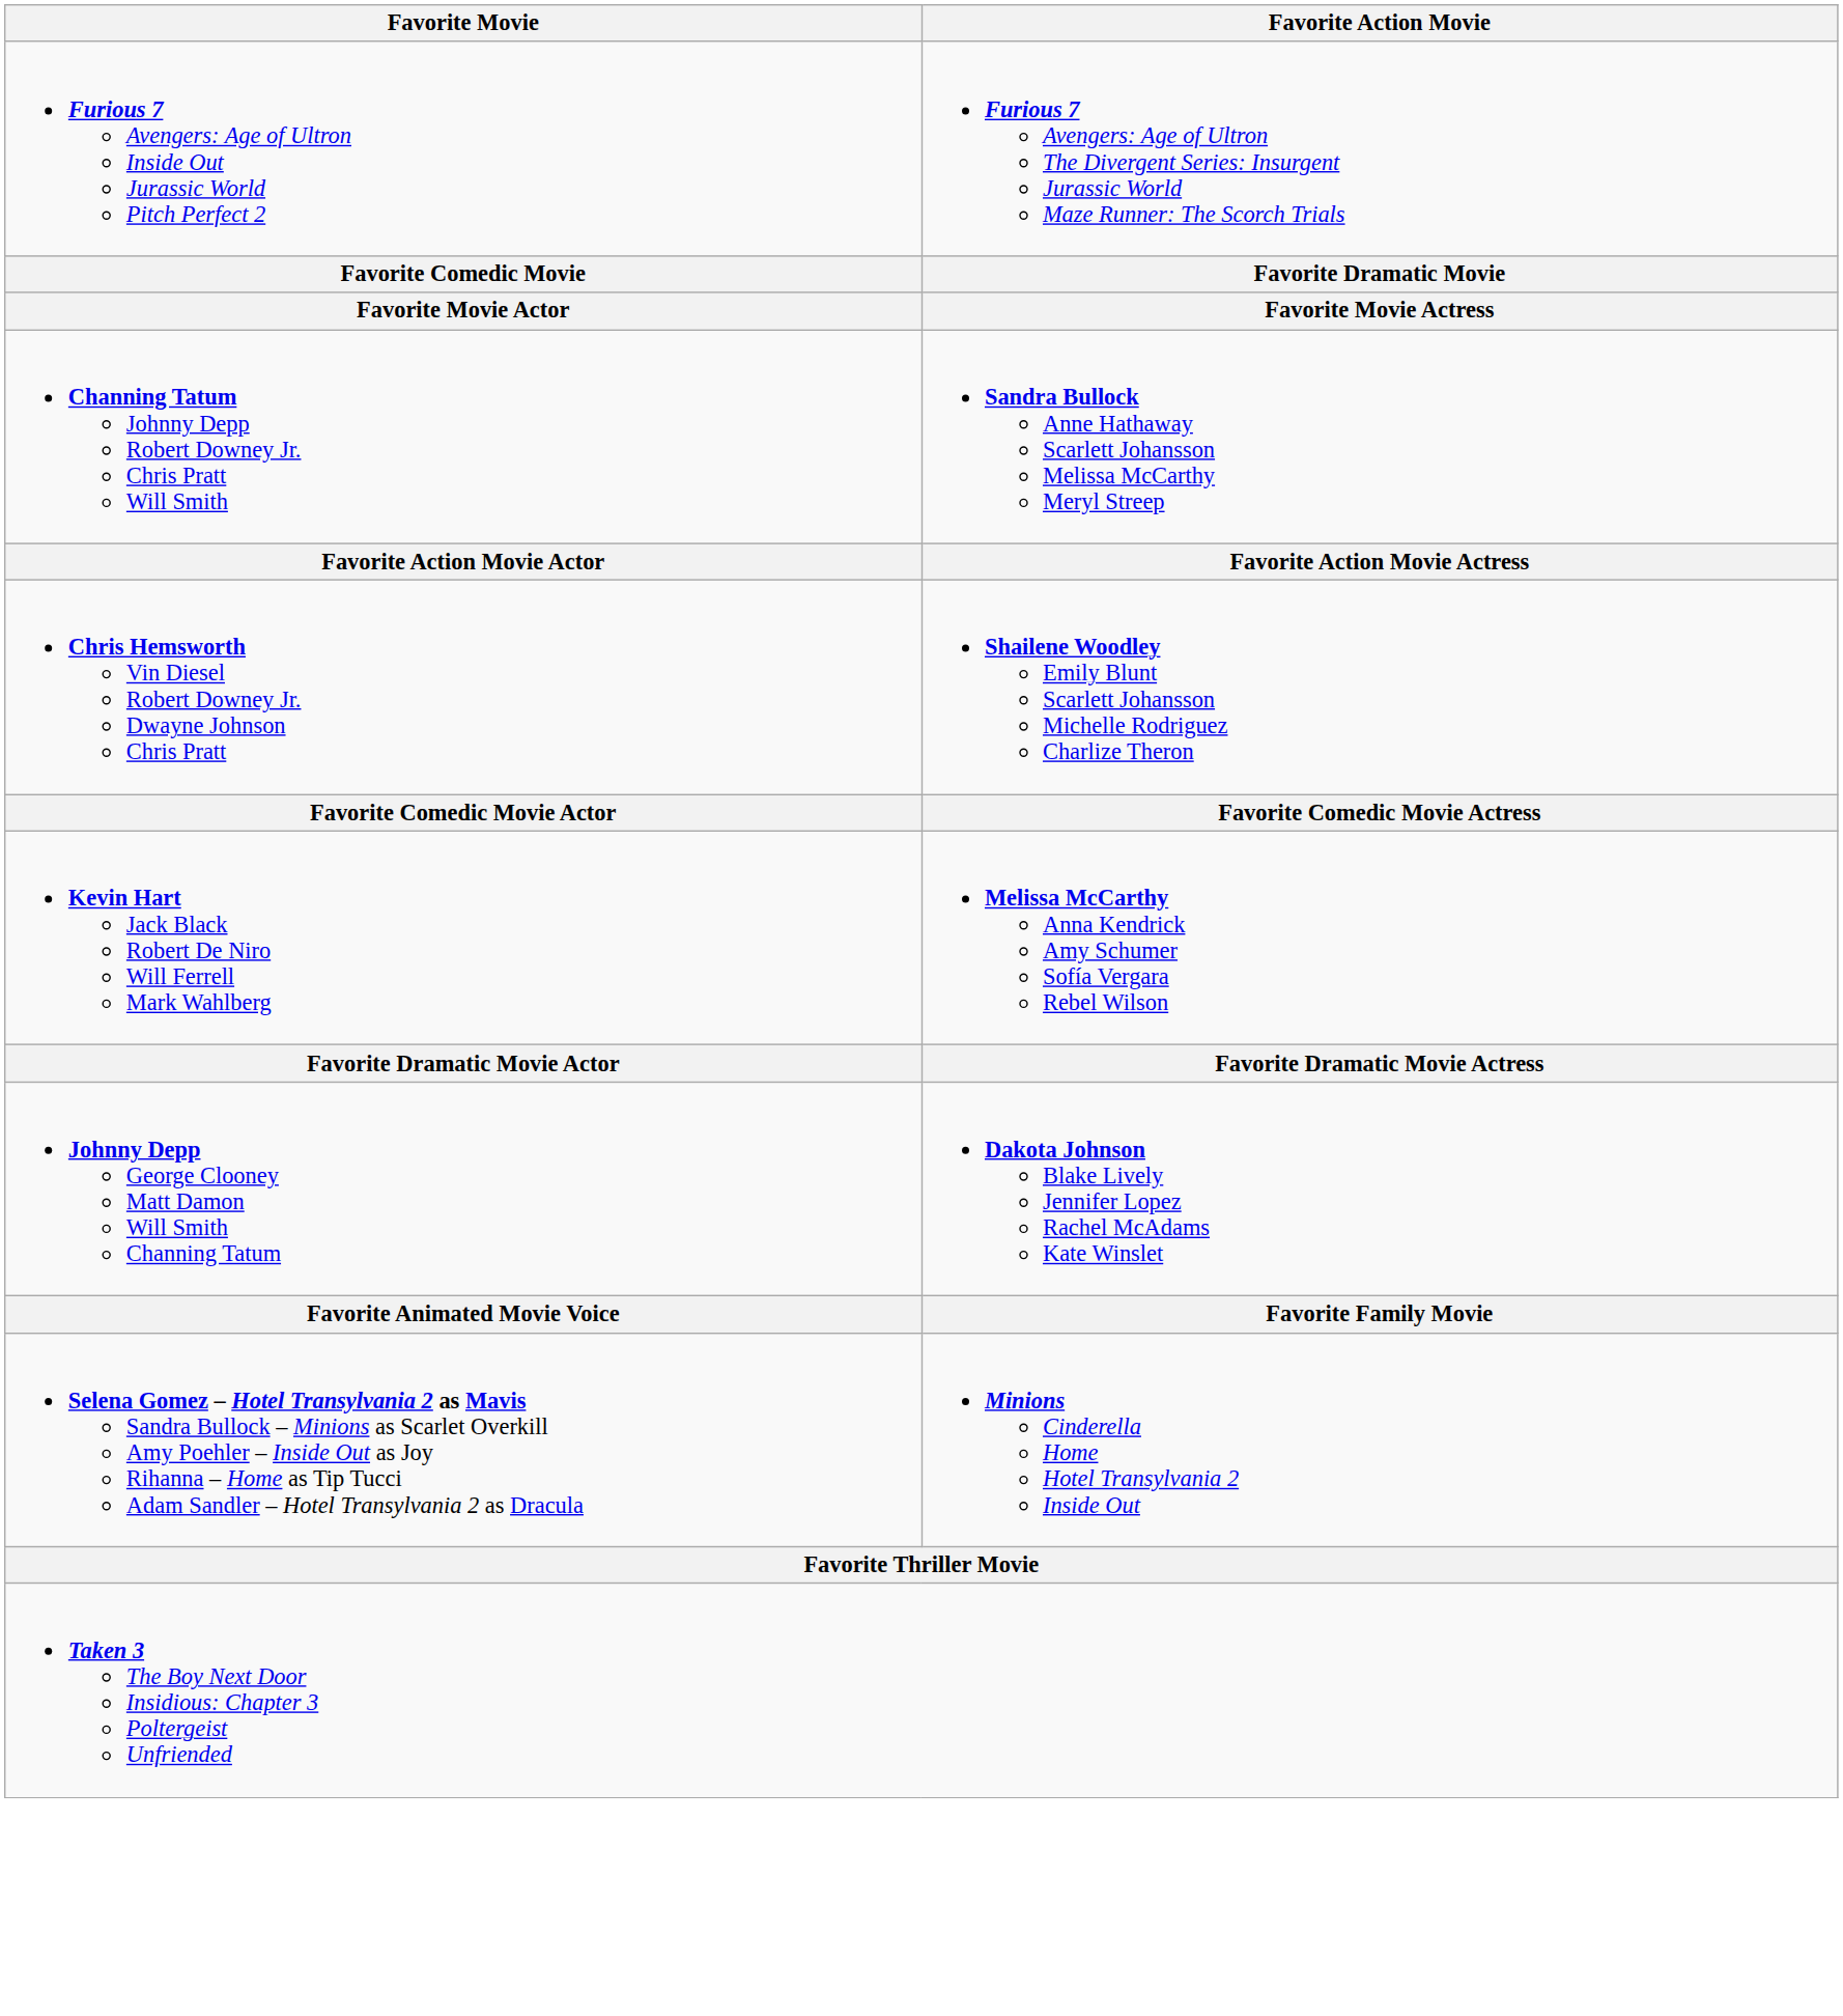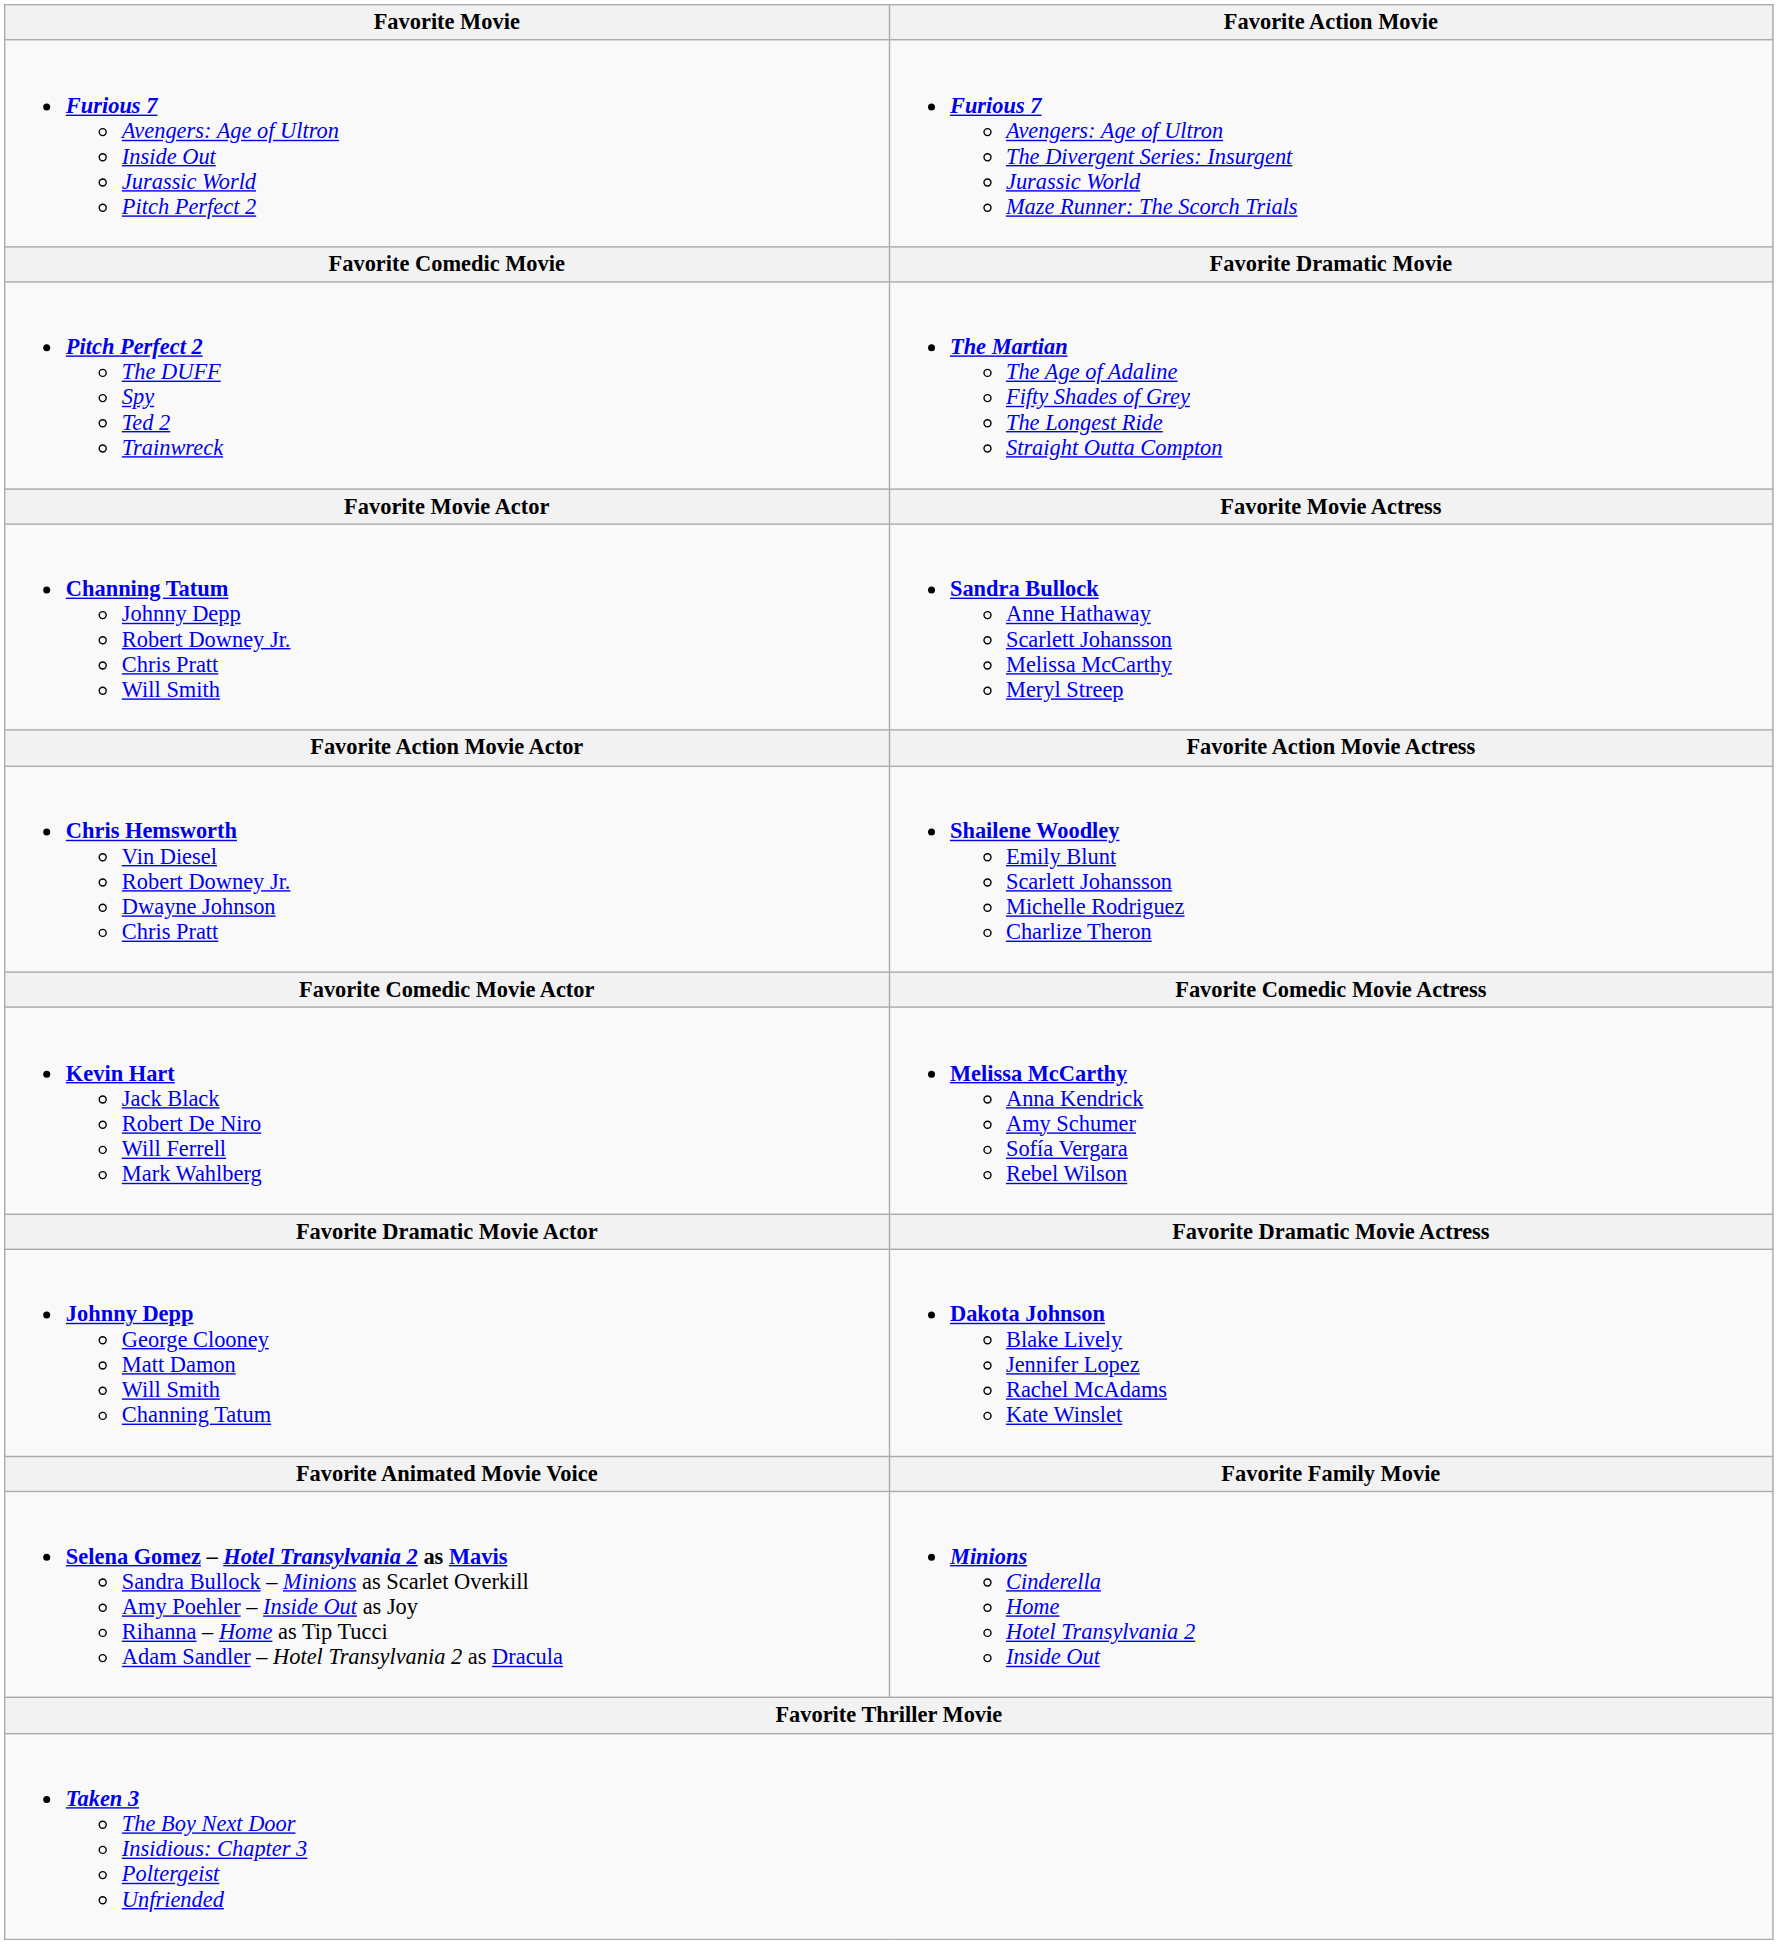+ row: Pitch Perfect 2 The DUFF Spy Ted 2 Trainwreck | The Martian The Age of Adaline Fifty Shades of Grey The Longest Ride Straight Outta Compton
